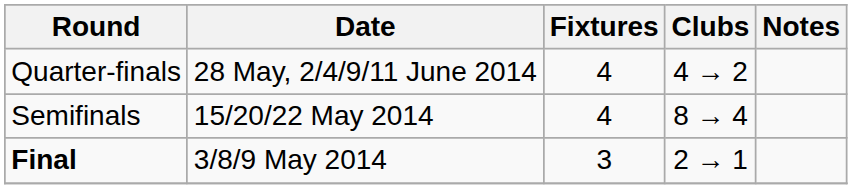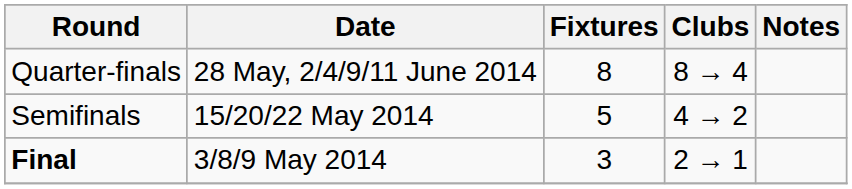Quarter-finals | Fixtures: 4 -> 8
Quarter-finals | Clubs: 4 → 2 -> 8 → 4
Semifinals | Fixtures: 4 -> 5
Semifinals | Clubs: 8 → 4 -> 4 → 2
